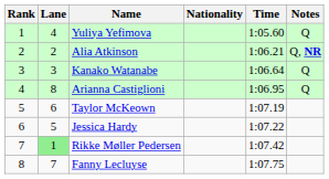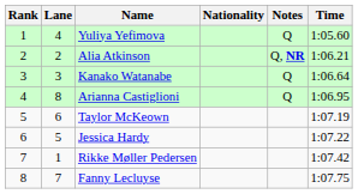columns swapped: Time <-> Notes
Rikke Møller Pedersen | Lane: lightgreen background -> no background
